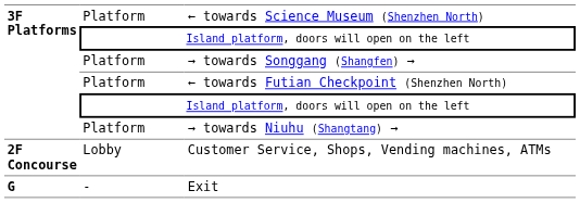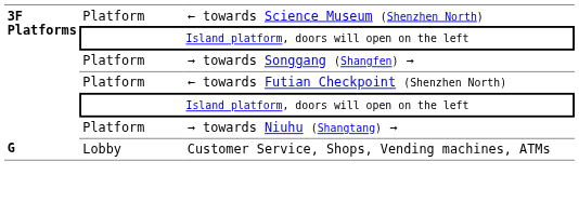Customer Service, Shops, Vending machines, ATMs | column 1: 2F Concourse -> G
- row: G | - | Exit
